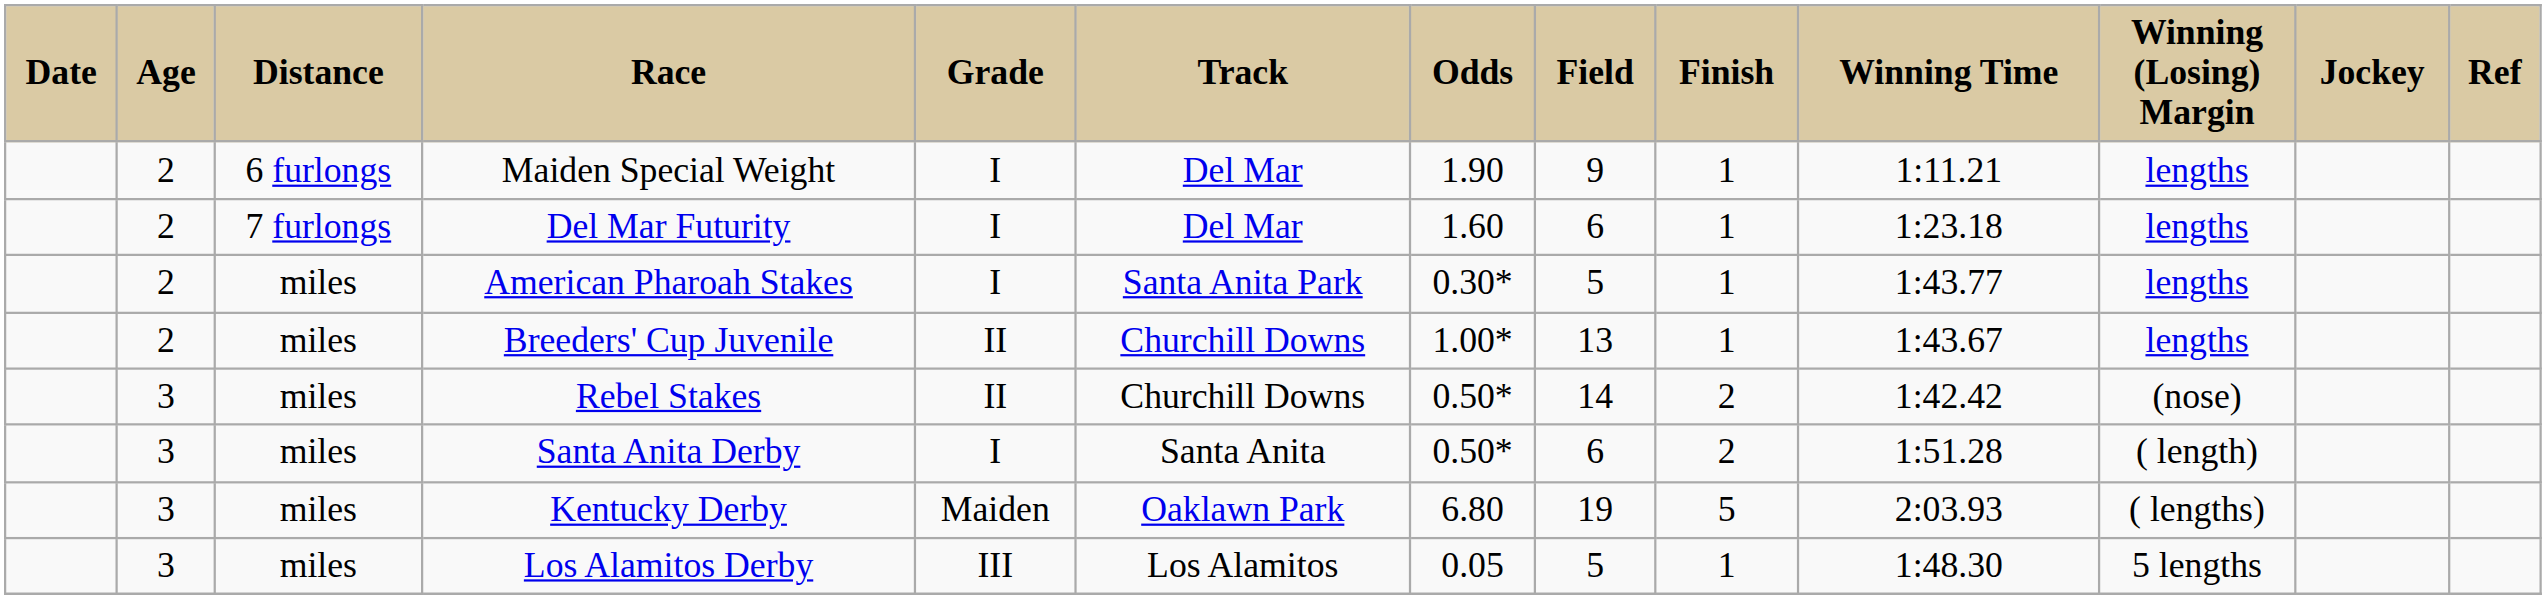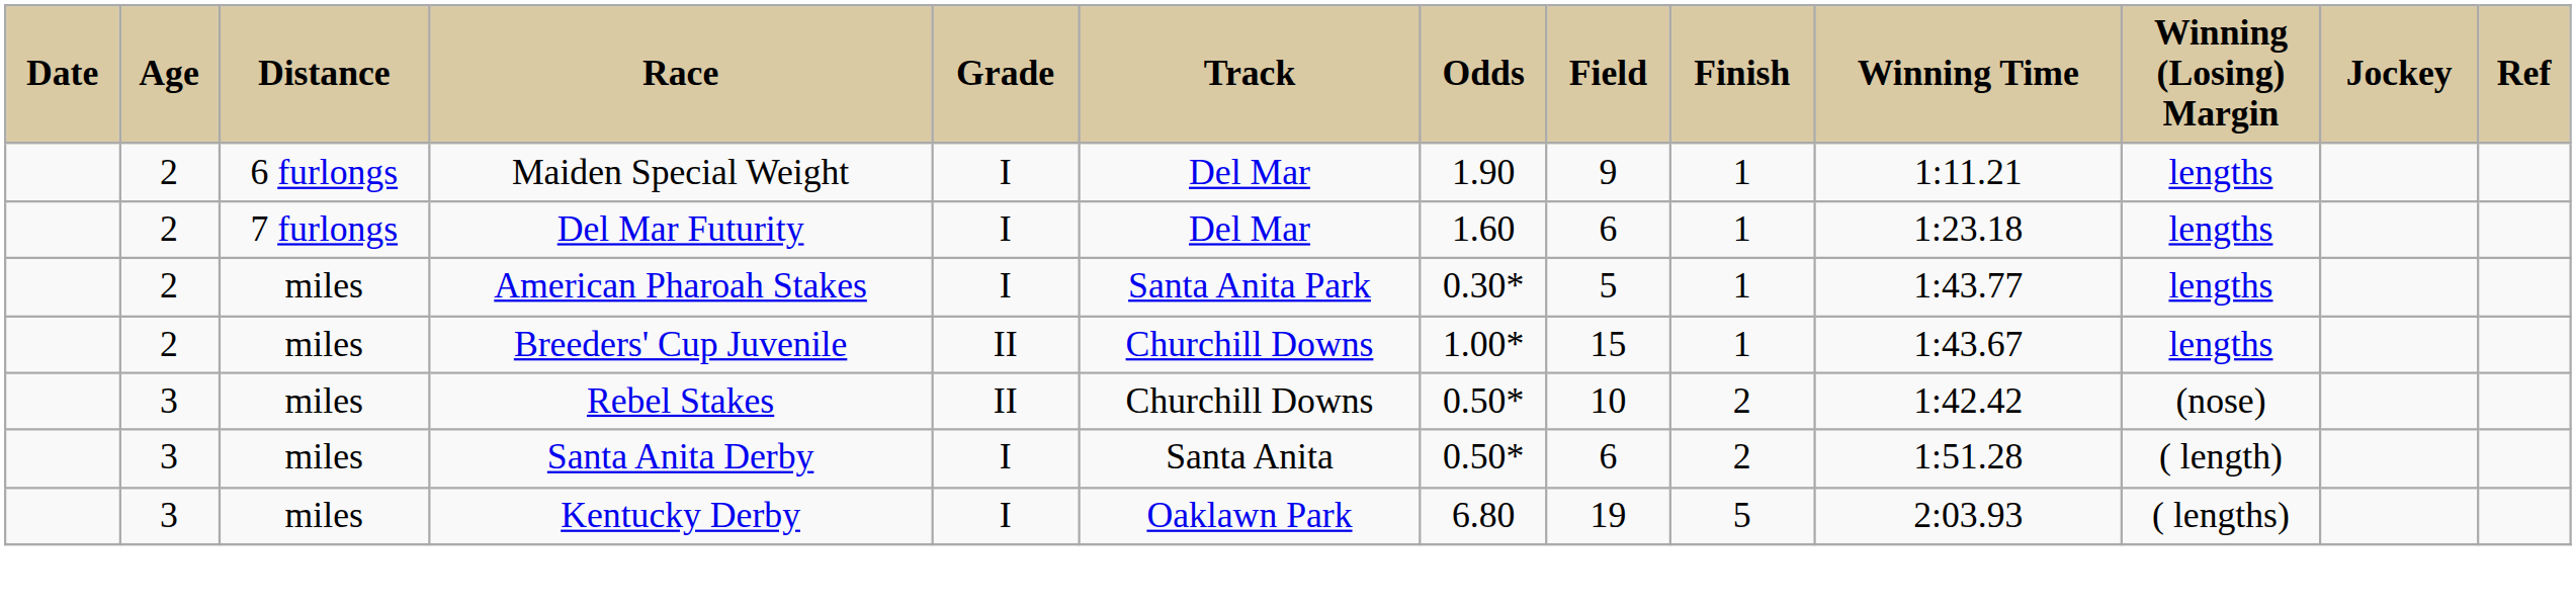Breeders' Cup Juvenile | Field: 13 -> 15
Rebel Stakes | Field: 14 -> 10
Kentucky Derby | Grade: Maiden -> I
- row: 3 | miles | Los Alamitos Derby | III | Los Alamitos | 0.05 | 5 | 1 | 1:48.30 | 5 lengths
